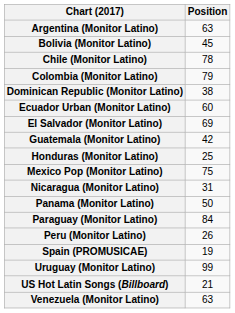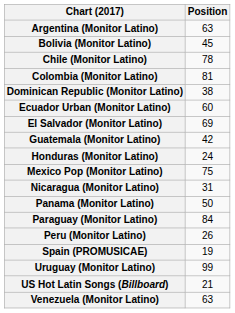Colombia (Monitor Latino) | Position: 79 -> 81
Honduras (Monitor Latino) | Position: 25 -> 24
